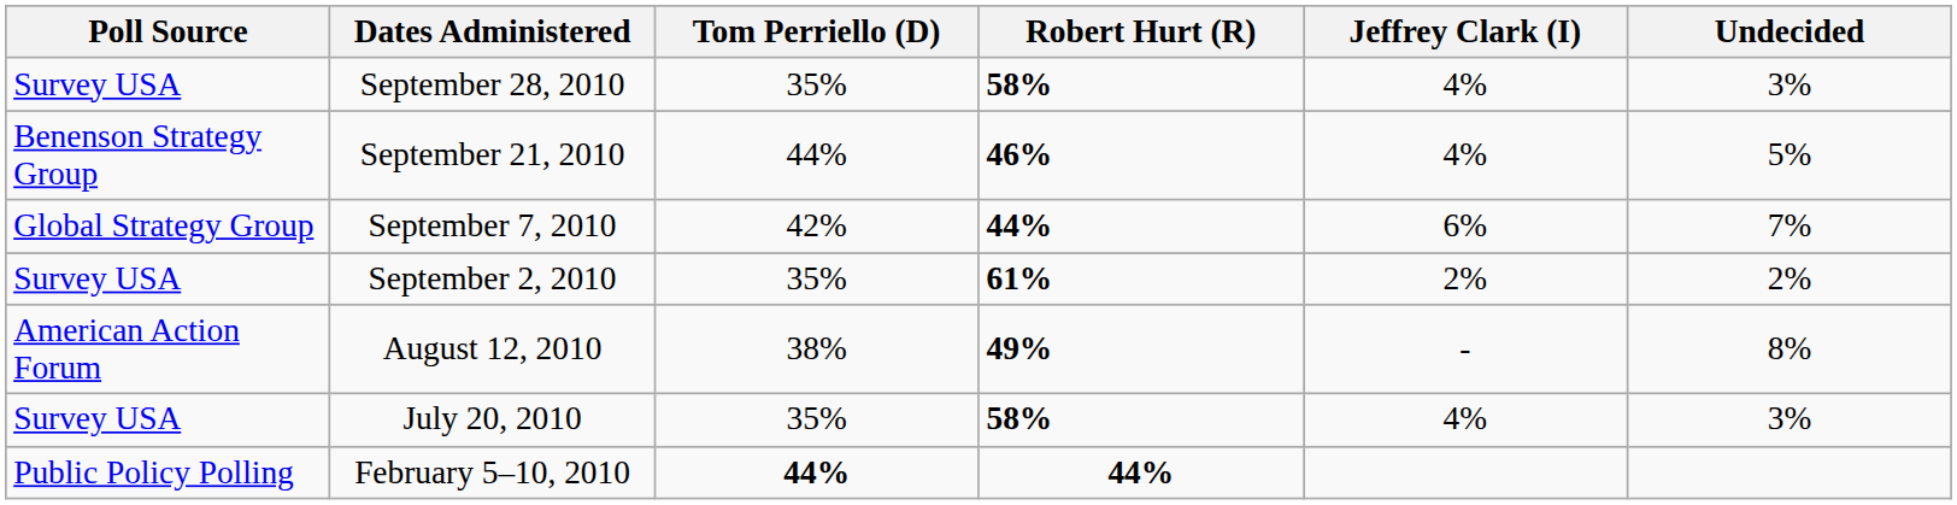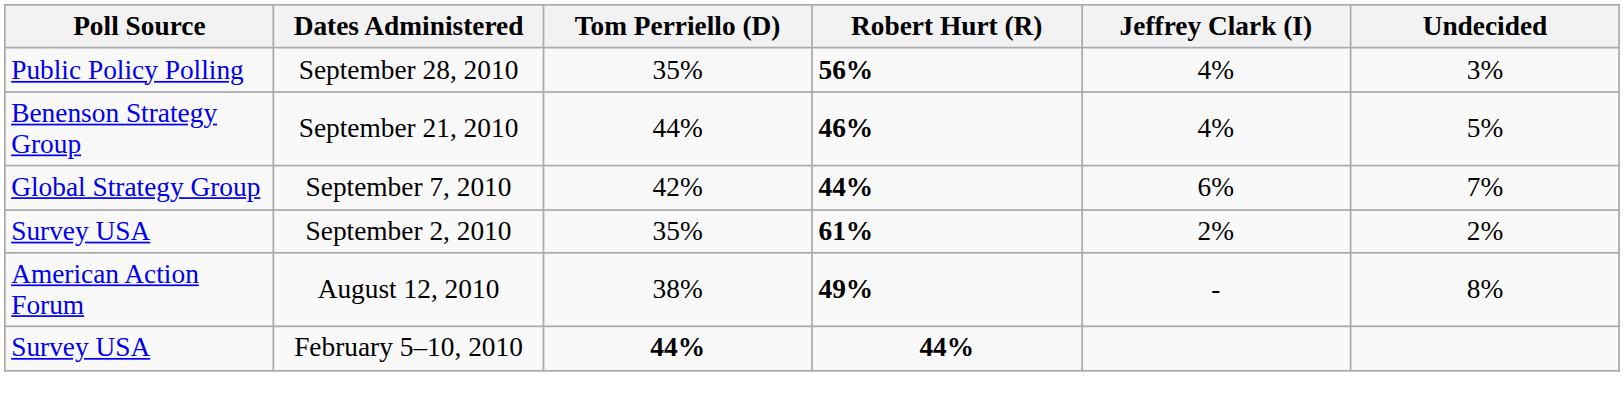September 28, 2010 | Poll Source: Survey USA -> Public Policy Polling
September 28, 2010 | Robert Hurt (R): 58% -> 56%
- row: Survey USA | July 20, 2010 | 35% | 58% | 4% | 3%
February 5–10, 2010 | Poll Source: Public Policy Polling -> Survey USA
